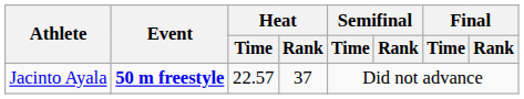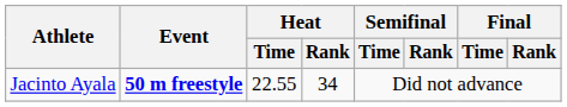Jacinto Ayala | Heat / Time: 22.57 -> 22.55
Jacinto Ayala | Heat / Rank: 37 -> 34
